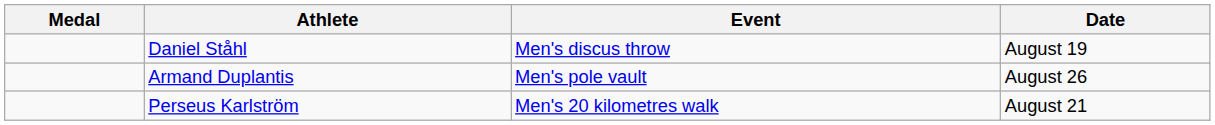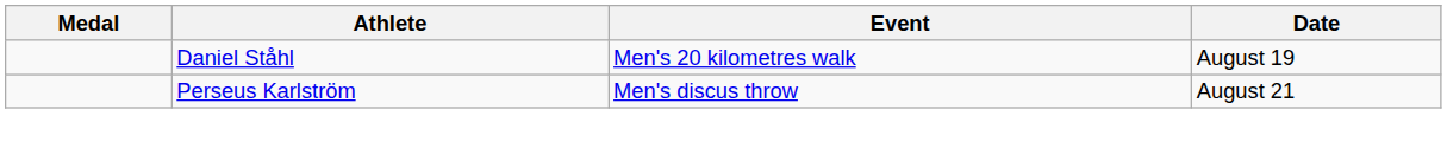Daniel Ståhl | Event: Men's discus throw -> Men's 20 kilometres walk
- row: Armand Duplantis | Men's pole vault | August 26
Perseus Karlström | Event: Men's 20 kilometres walk -> Men's discus throw
